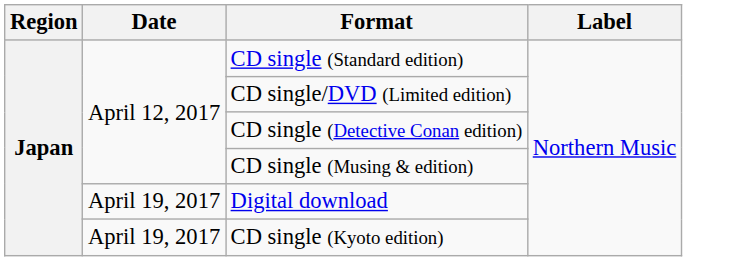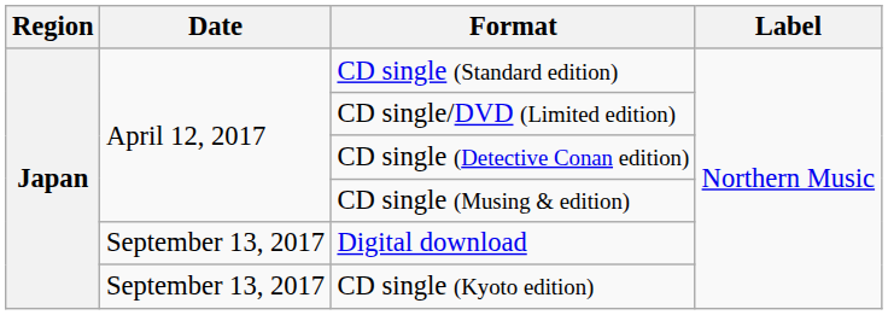Digital download | Date: April 19, 2017 -> September 13, 2017
CD single (Kyoto edition) | Date: April 19, 2017 -> September 13, 2017
